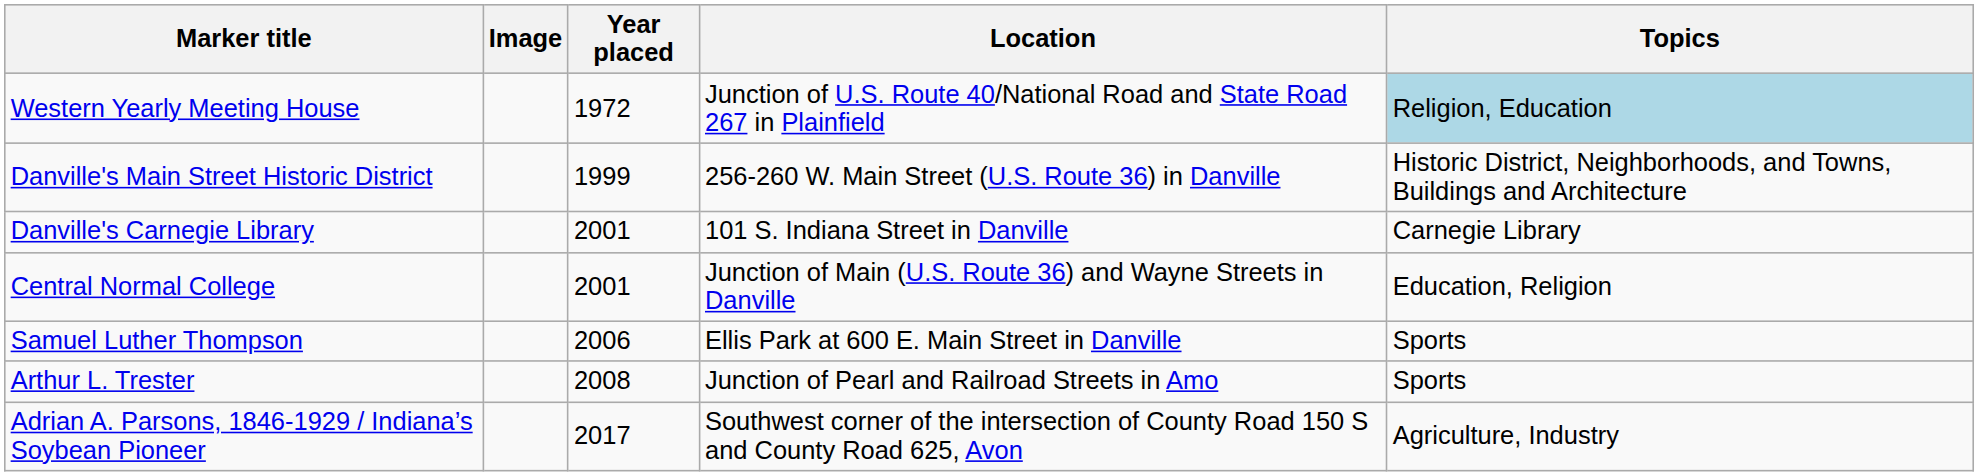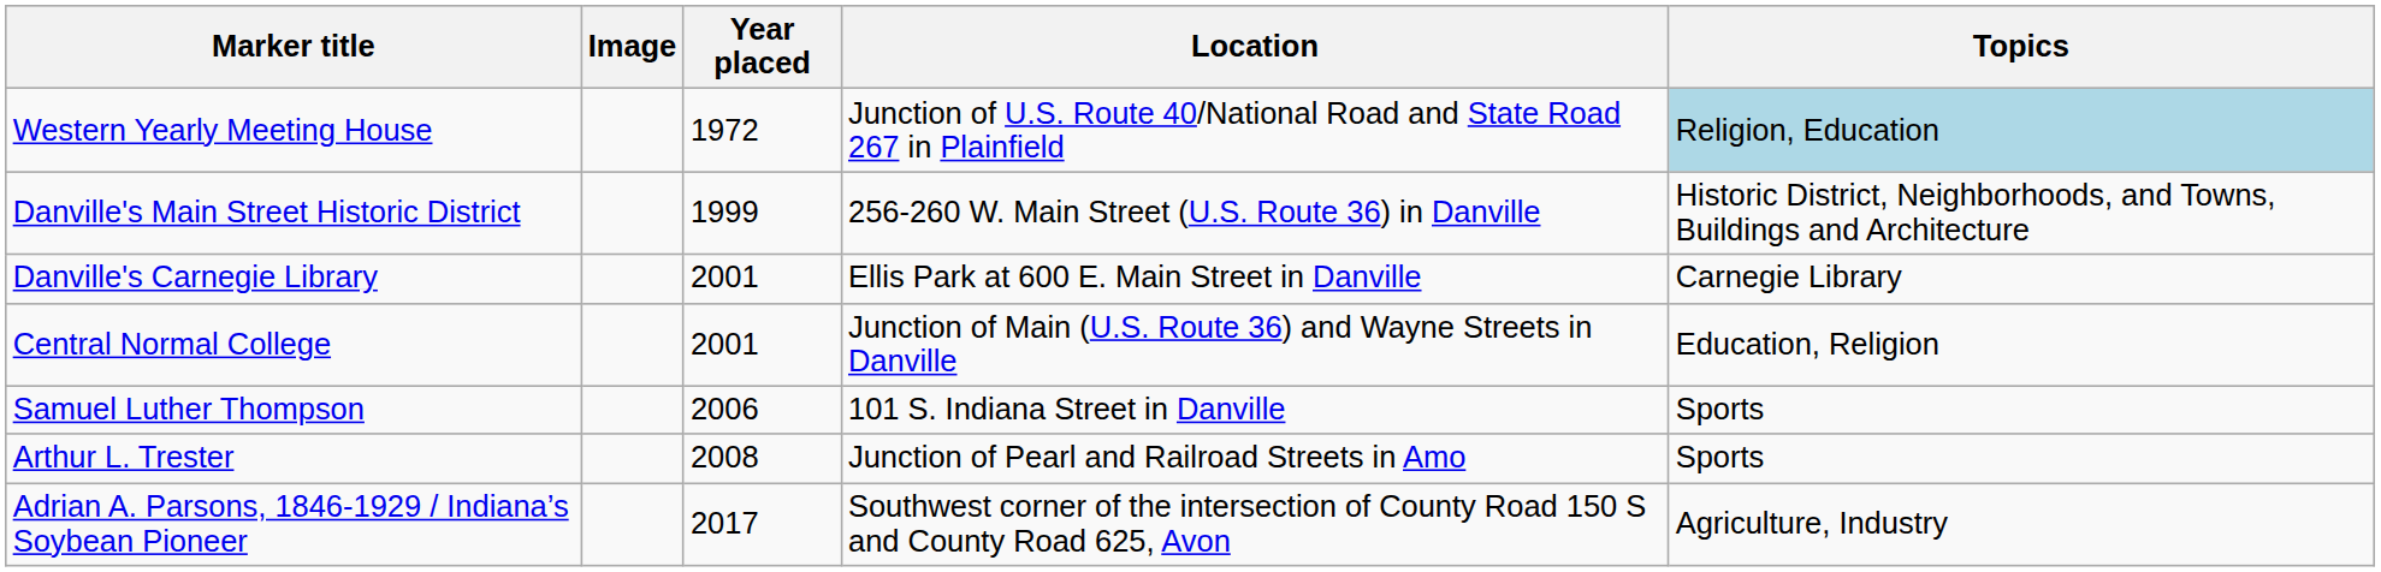Danville's Carnegie Library | Location: 101 S. Indiana Street in Danville -> Ellis Park at 600 E. Main Street in Danville
Samuel Luther Thompson | Location: Ellis Park at 600 E. Main Street in Danville -> 101 S. Indiana Street in Danville
